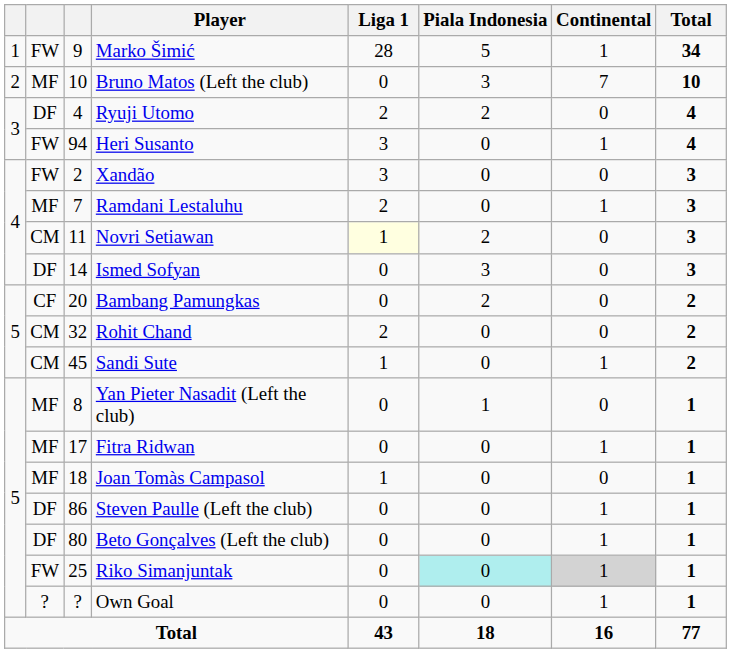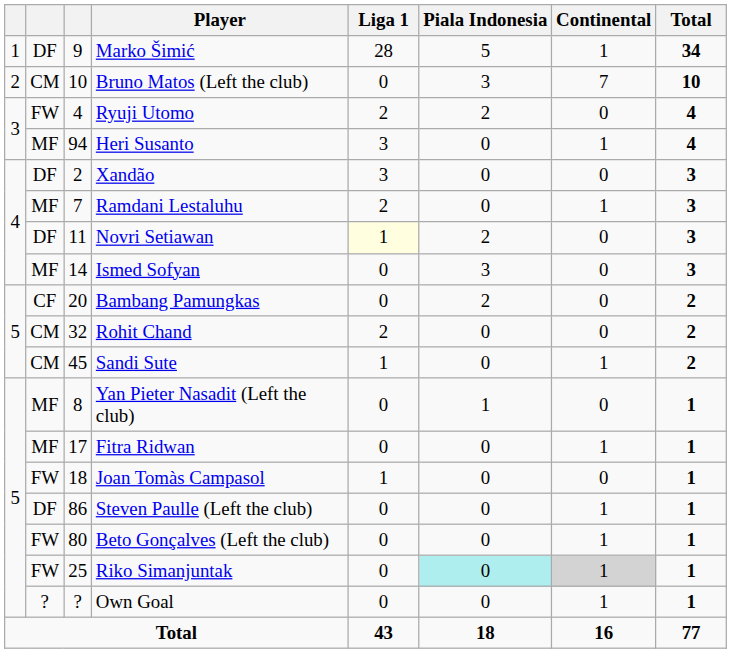Marko Šimić | column 2: FW -> DF
Bruno Matos (Left the club) | column 2: MF -> CM
Ryuji Utomo | column 2: DF -> FW
Heri Susanto | column 2: FW -> MF
Xandão | column 2: FW -> DF
Novri Setiawan | column 2: CM -> DF
Ismed Sofyan | column 2: DF -> MF
Joan Tomàs Campasol | column 2: MF -> FW
Beto Gonçalves (Left the club) | column 2: DF -> FW
